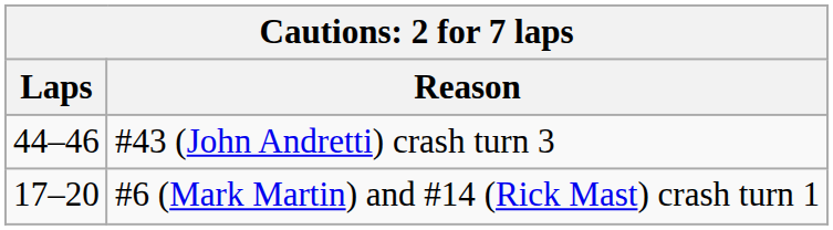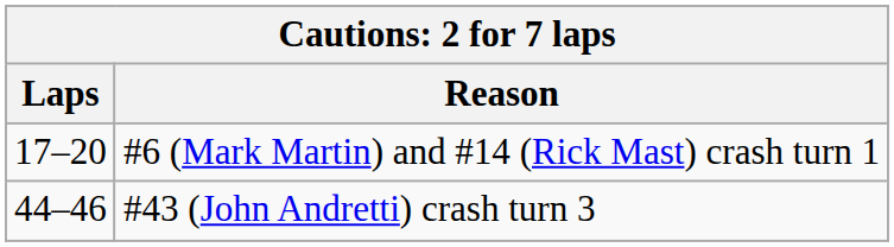rows swapped: #6 (Mark Martin) and #14 (Rick Mast) crash turn 1 <-> #43 (John Andretti) crash turn 3
